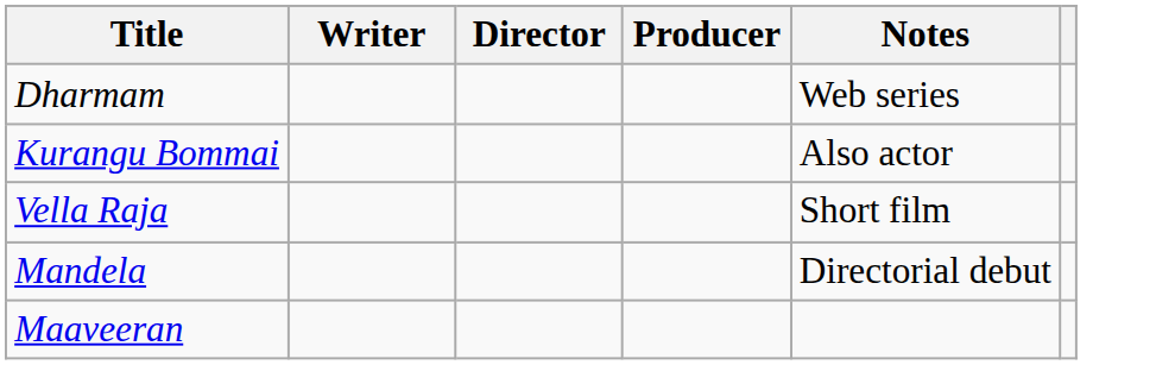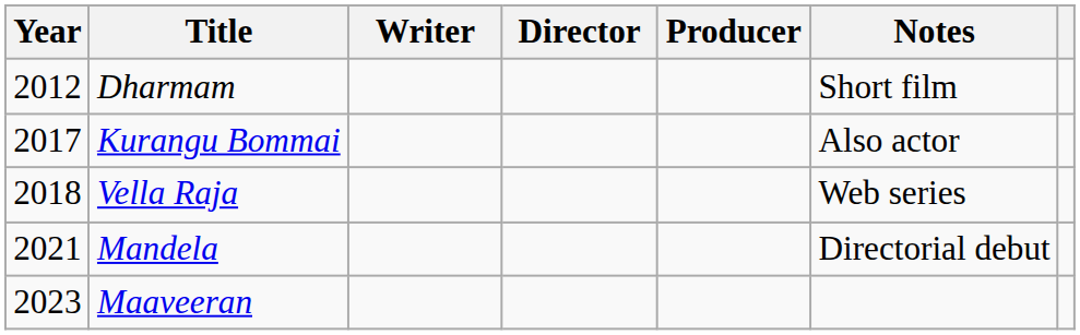+ column: Year | 2012 | 2017 | 2018 | 2021 | 2023
Dharmam | Notes: Web series -> Short film
Vella Raja | Notes: Short film -> Web series
